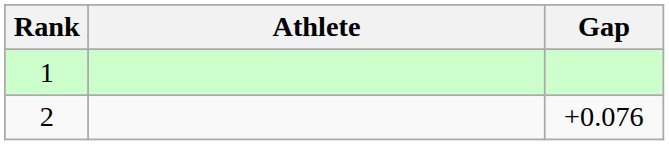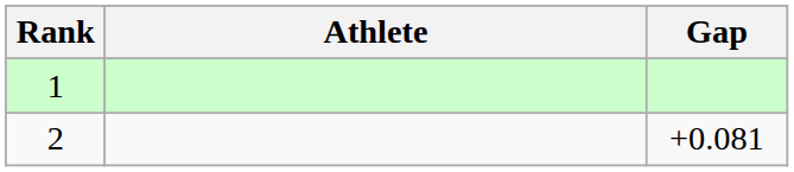2 | Gap: +0.076 -> +0.081
